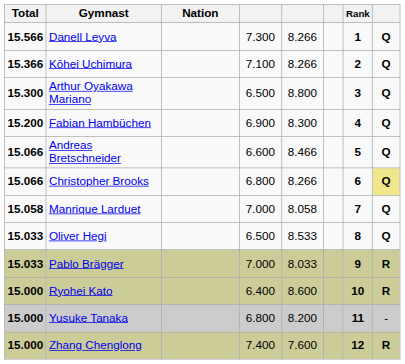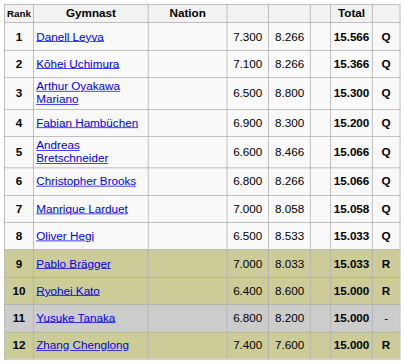columns swapped: Rank <-> Total
Christopher Brooks | column 8: khaki background -> no background
